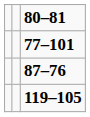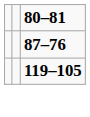- row: 77–101
